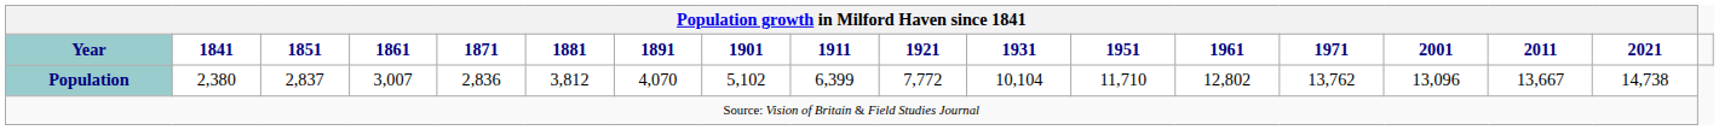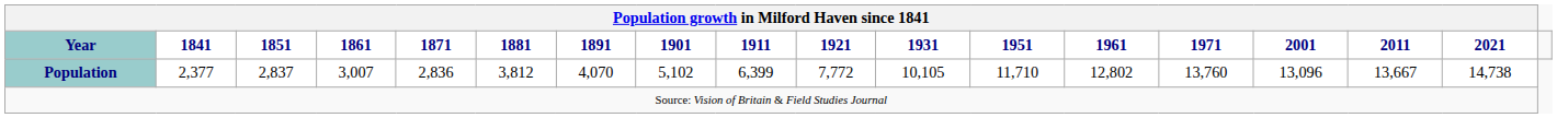Population | Population growth in Milford Haven since 1841 / 1841: 2,380 -> 2,377
Population | Population growth in Milford Haven since 1841 / 1931: 10,104 -> 10,105
Population | Population growth in Milford Haven since 1841 / 1971: 13,762 -> 13,760
